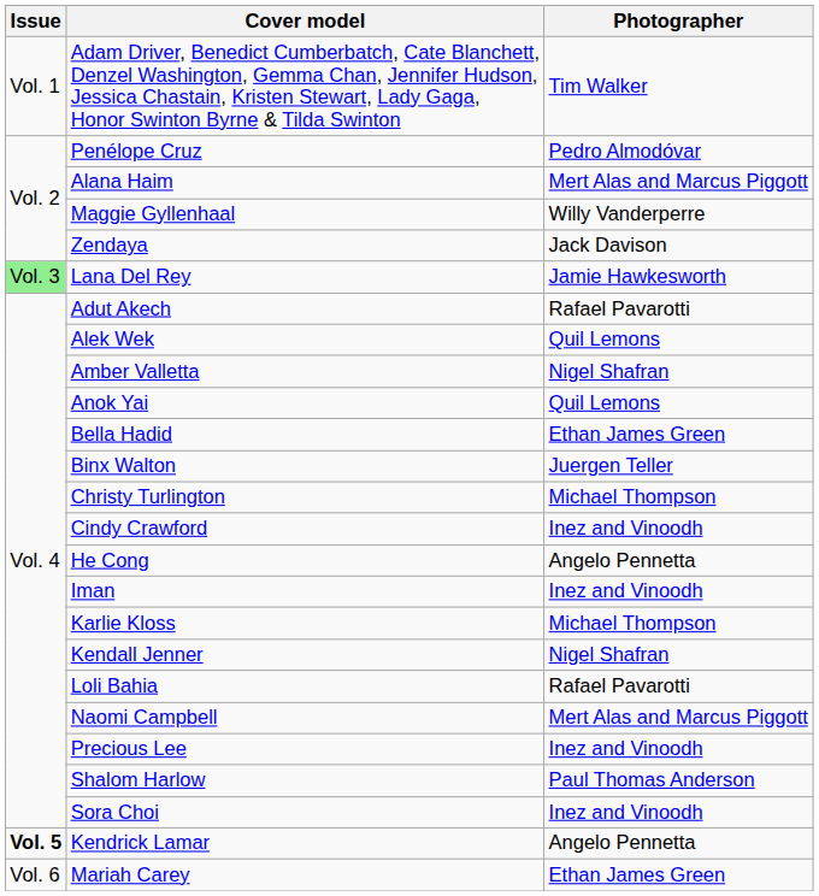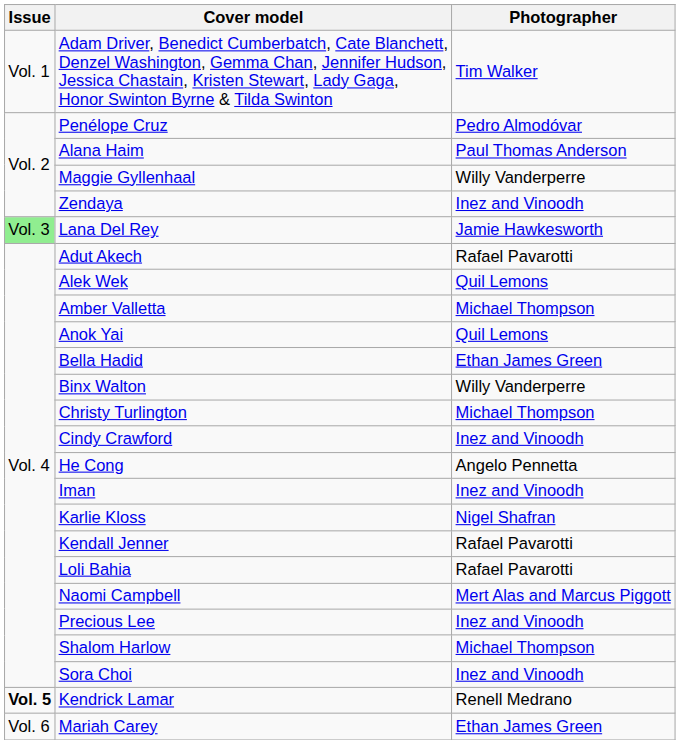Alana Haim | Photographer: Mert Alas and Marcus Piggott -> Paul Thomas Anderson
Zendaya | Photographer: Jack Davison -> Inez and Vinoodh
Amber Valletta | Photographer: Nigel Shafran -> Michael Thompson
Binx Walton | Photographer: Juergen Teller -> Willy Vanderperre
Karlie Kloss | Photographer: Michael Thompson -> Nigel Shafran
Kendall Jenner | Photographer: Nigel Shafran -> Rafael Pavarotti
Shalom Harlow | Photographer: Paul Thomas Anderson -> Michael Thompson
Kendrick Lamar | Photographer: Angelo Pennetta -> Renell Medrano
